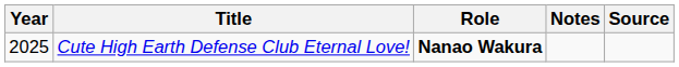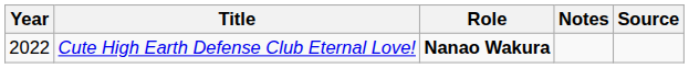Cute High Earth Defense Club Eternal Love! | Year: 2025 -> 2022
